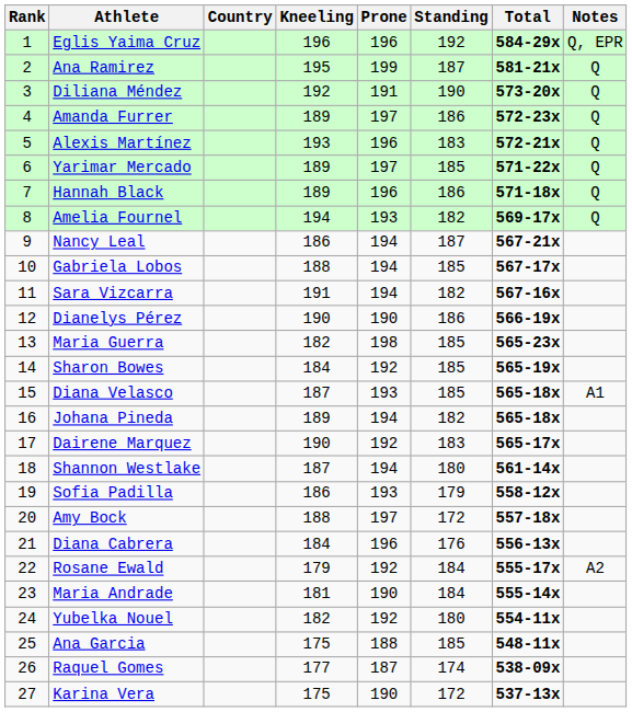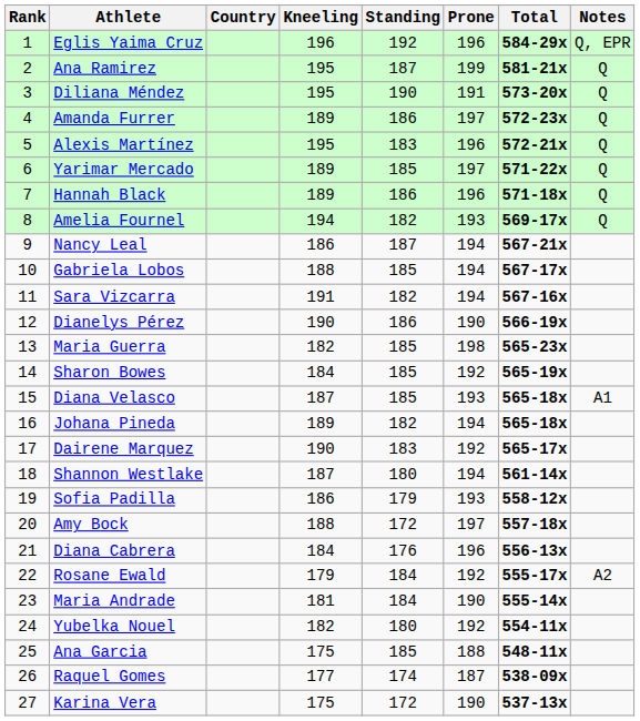columns swapped: Prone <-> Standing
Diliana Méndez | Kneeling: 192 -> 195
Alexis Martínez | Kneeling: 193 -> 195
